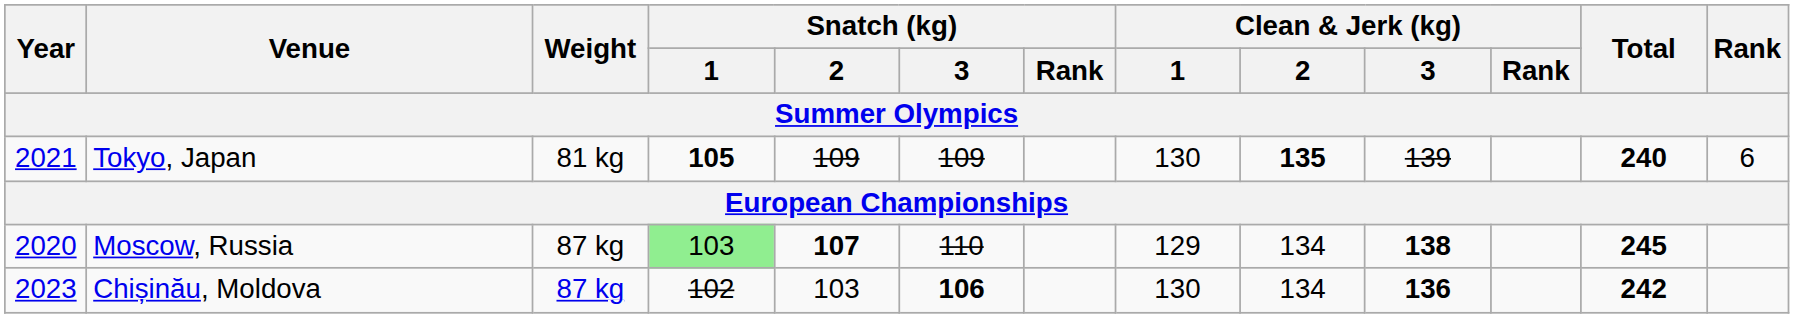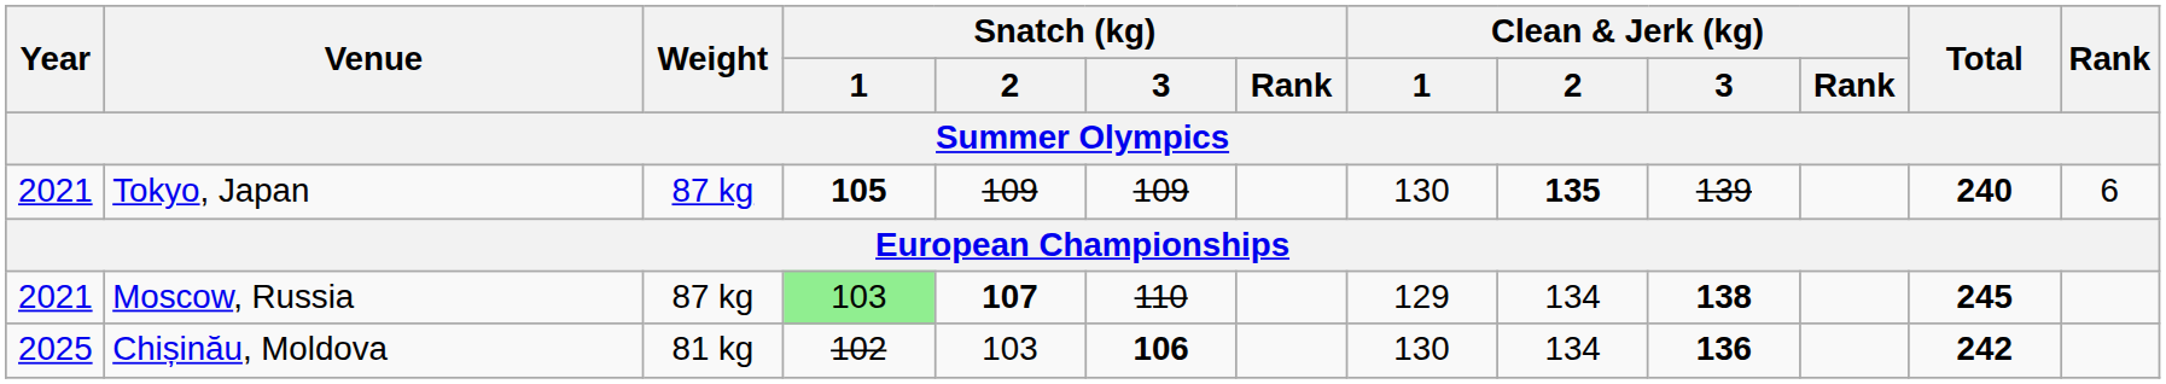Tokyo, Japan | Weight: 81 kg -> 87 kg
Moscow, Russia | Year: 2020 -> 2021
Chișinău, Moldova | Year: 2023 -> 2025
Chișinău, Moldova | Weight: 87 kg -> 81 kg
